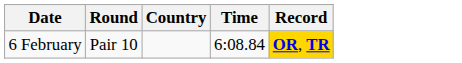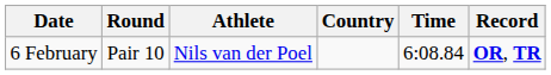+ column: Athlete | Nils van der Poel
6 February | Record: gold background -> no background
